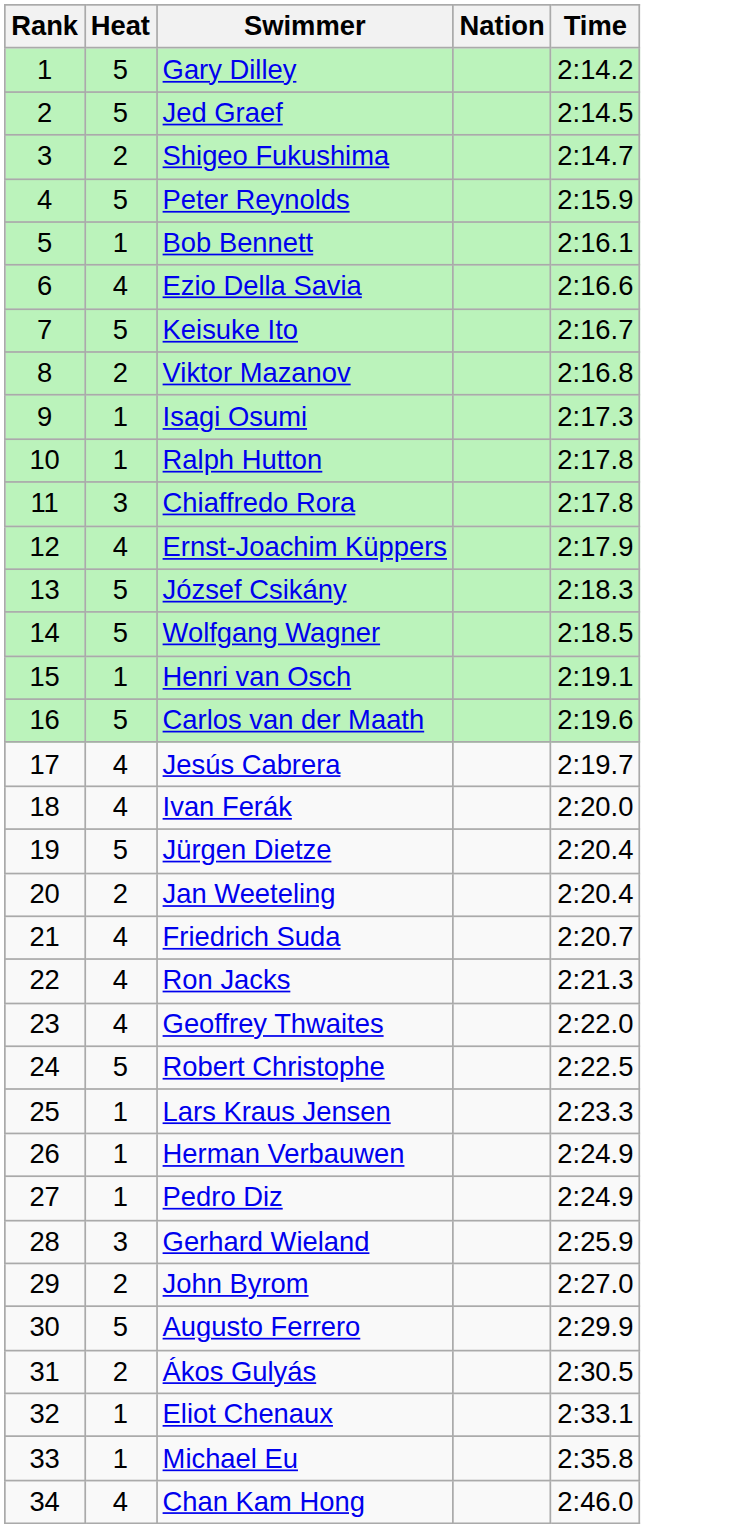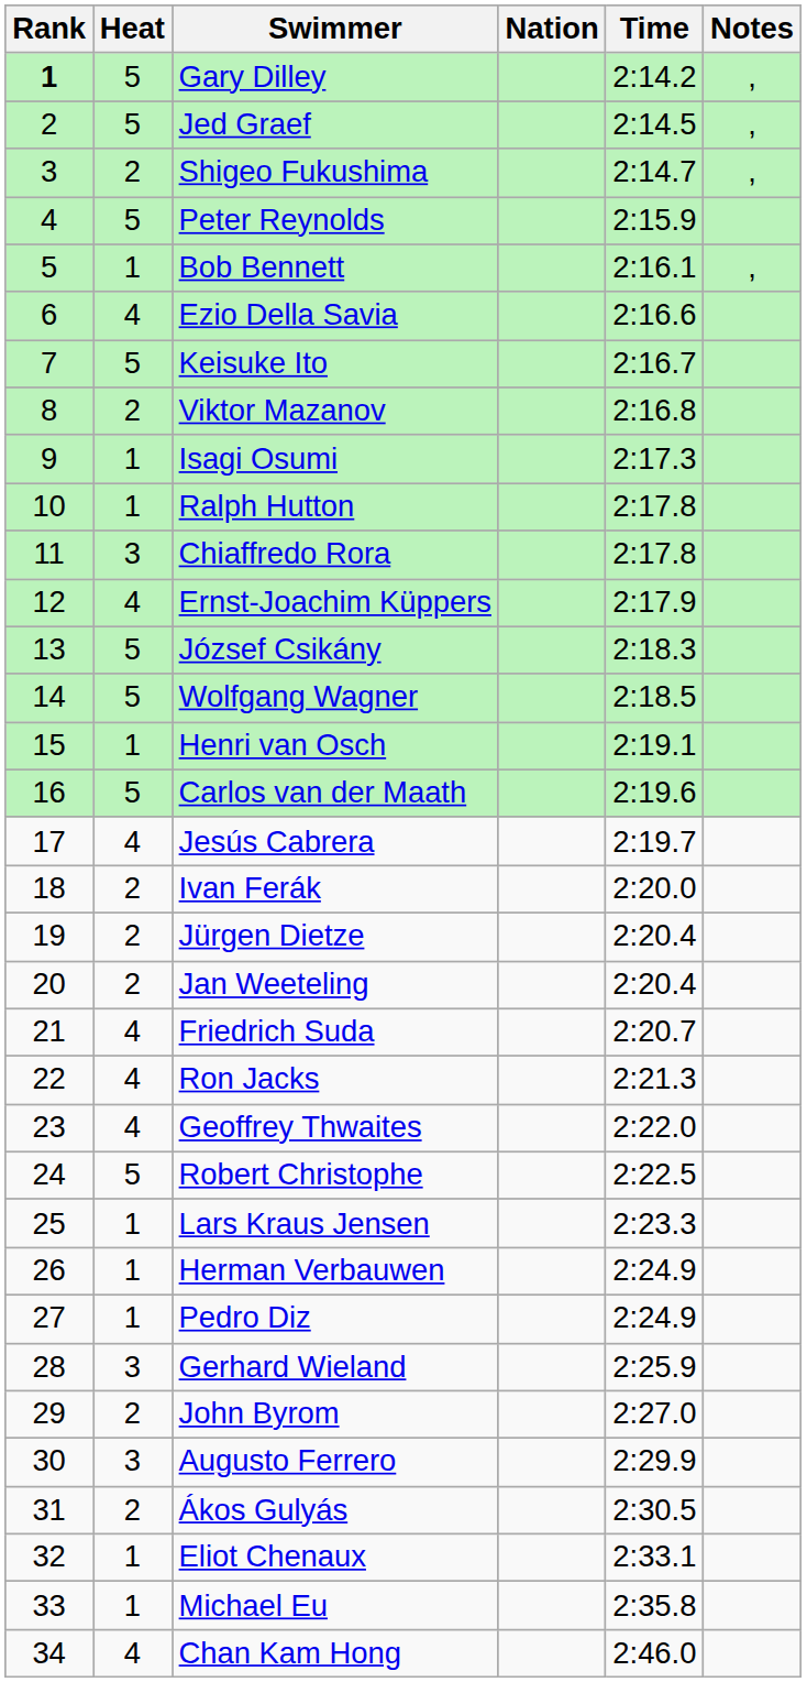+ column: Notes | , | , | , | ,
Gary Dilley | Rank: normal -> bold
Ivan Ferák | Heat: 4 -> 2
Jürgen Dietze | Heat: 5 -> 2
Augusto Ferrero | Heat: 5 -> 3
